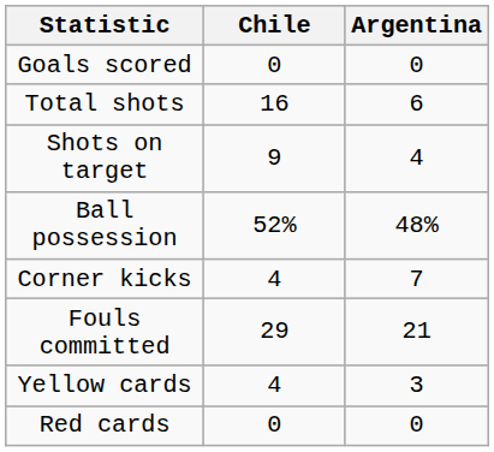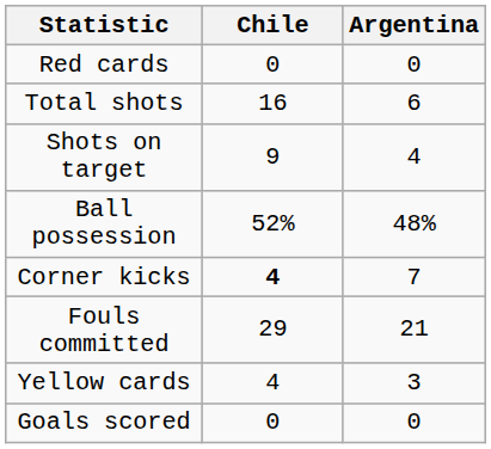rows swapped: Goals scored <-> Red cards
Corner kicks | Chile: normal -> bold
